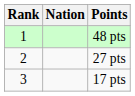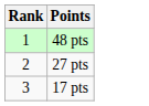- column: Nation
